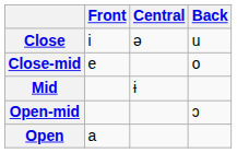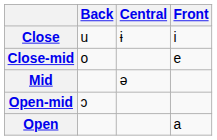columns swapped: Front <-> Back
Close | Central: ǝ -> ɨ
Mid | Central: ɨ -> ǝ
